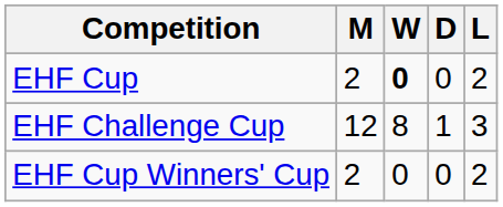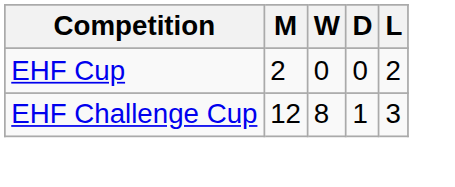EHF Cup | W: bold -> normal
- row: EHF Cup Winners' Cup | 2 | 0 | 0 | 2
